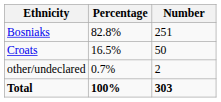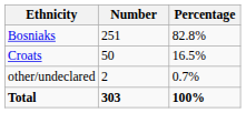columns swapped: Number <-> Percentage
